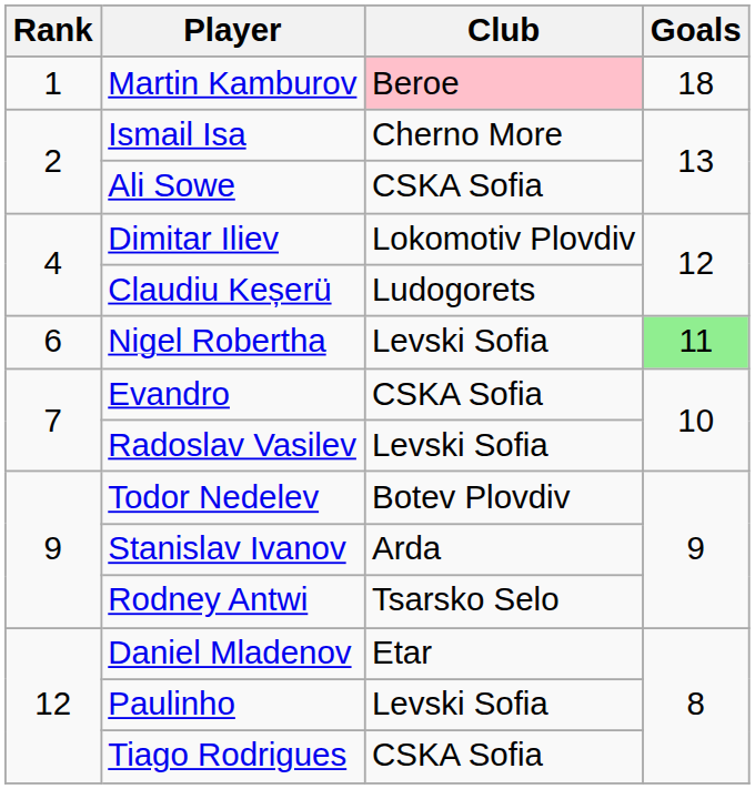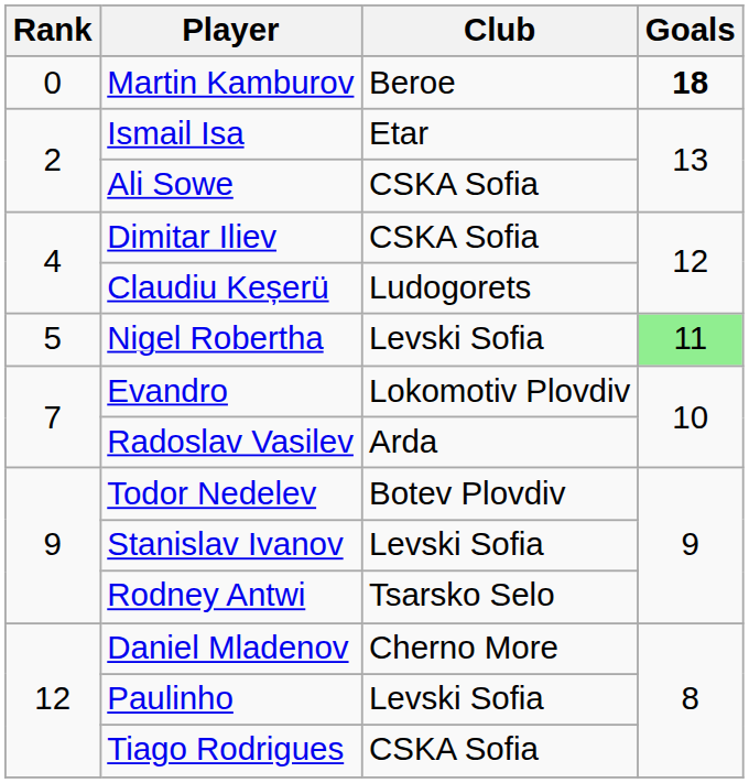Martin Kamburov | Rank: 1 -> 0
Martin Kamburov | Club: pink background -> no background
Martin Kamburov | Goals: normal -> bold
Ismail Isa | Club: Cherno More -> Etar
Dimitar Iliev | Club: Lokomotiv Plovdiv -> CSKA Sofia
Nigel Robertha | Rank: 6 -> 5
Evandro | Club: CSKA Sofia -> Lokomotiv Plovdiv
Radoslav Vasilev | Club: Levski Sofia -> Arda
Stanislav Ivanov | Club: Arda -> Levski Sofia
Daniel Mladenov | Club: Etar -> Cherno More
